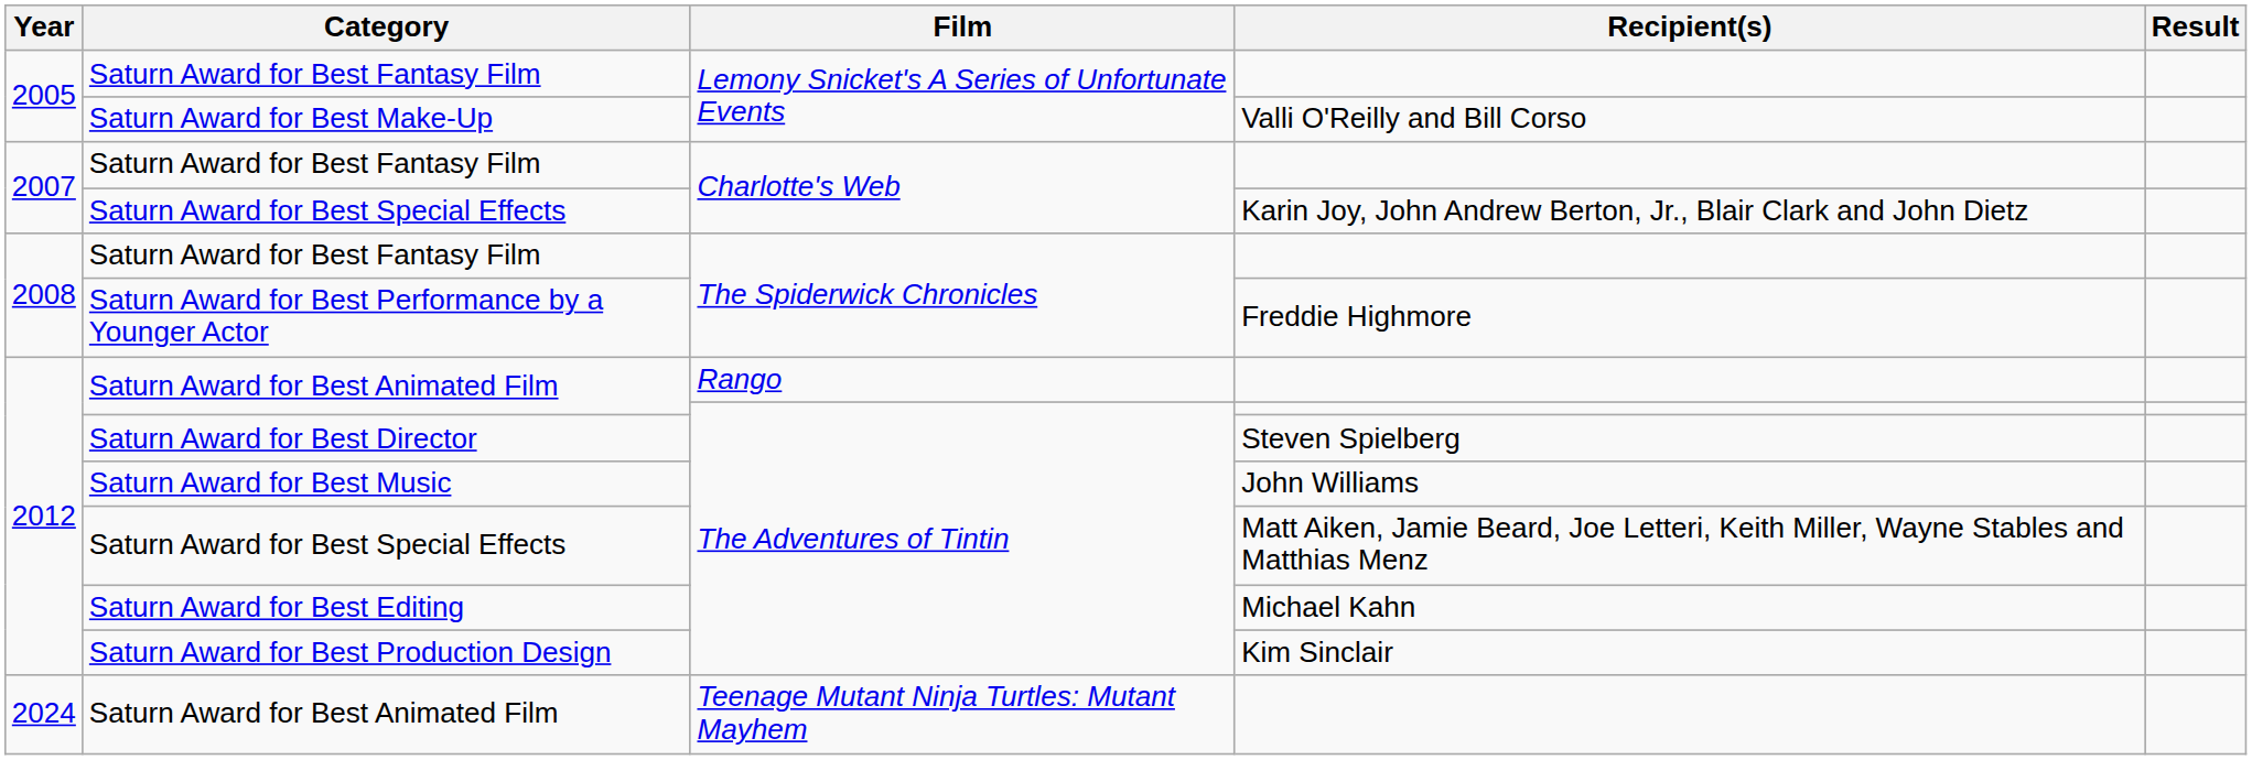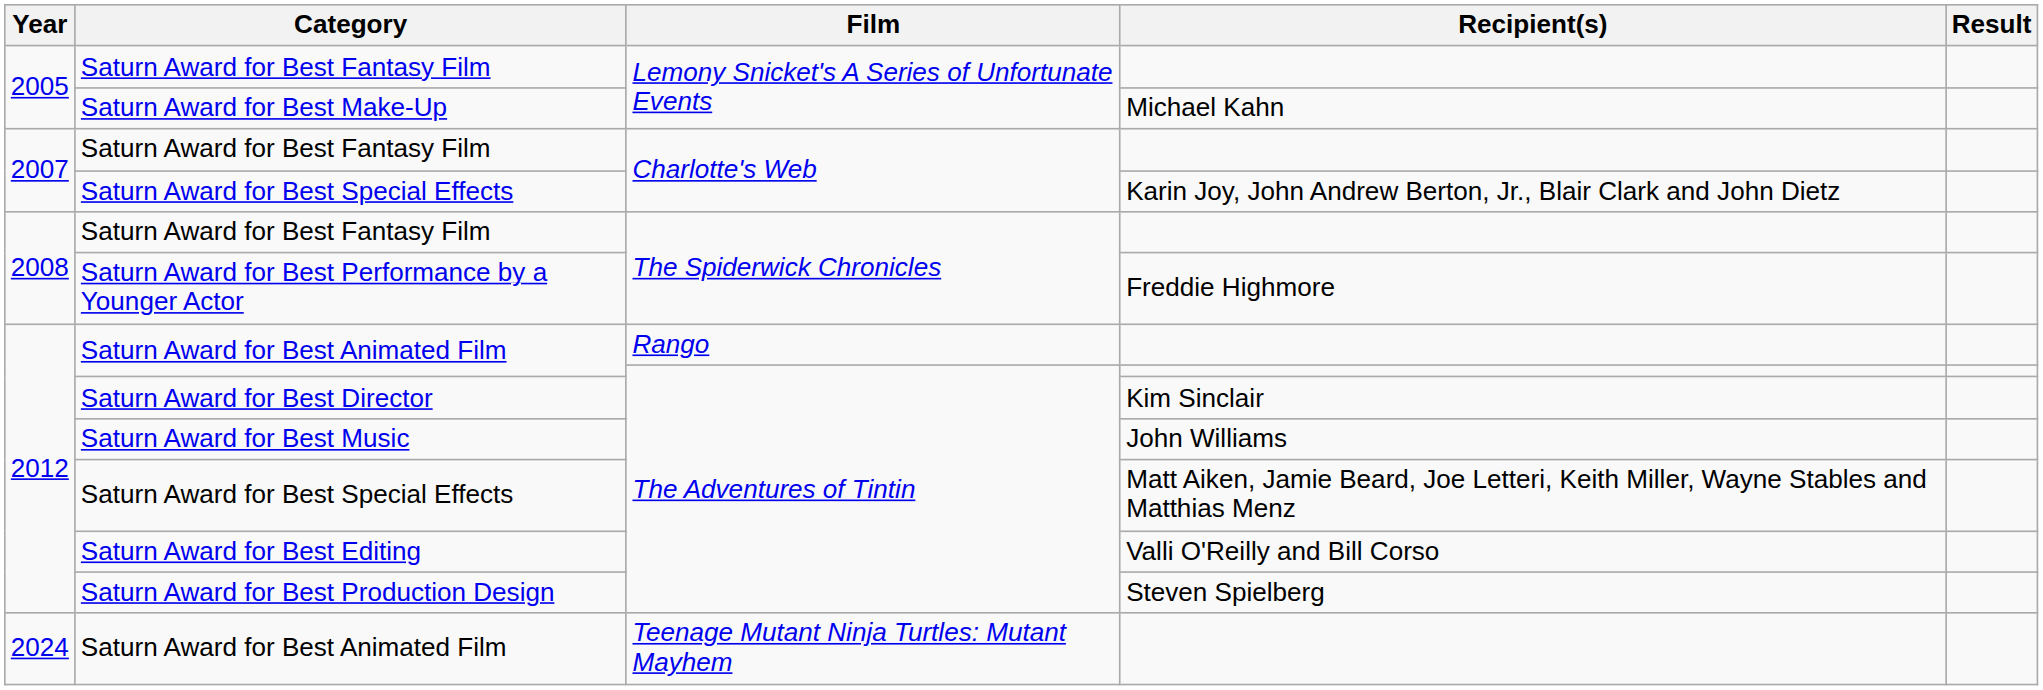Saturn Award for Best Make-Up | Recipient(s): Valli O'Reilly and Bill Corso -> Michael Kahn
Saturn Award for Best Director | Recipient(s): Steven Spielberg -> Kim Sinclair
Saturn Award for Best Editing | Recipient(s): Michael Kahn -> Valli O'Reilly and Bill Corso
Saturn Award for Best Production Design | Recipient(s): Kim Sinclair -> Steven Spielberg
